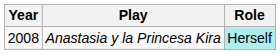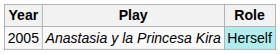Anastasia y la Princesa Kira | Year: 2008 -> 2005
